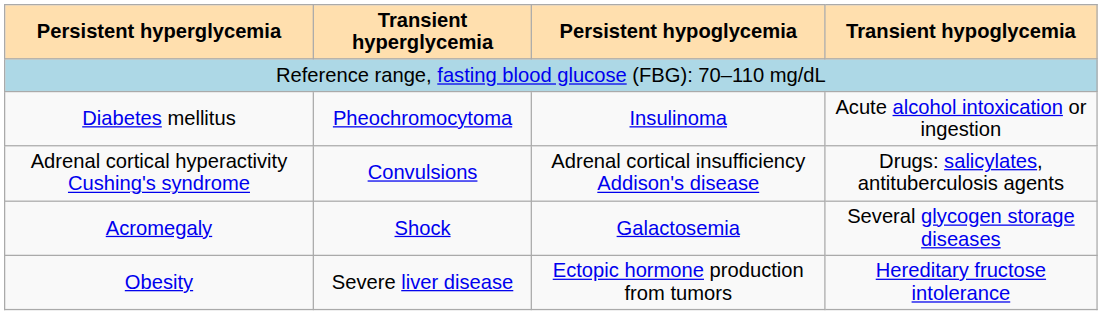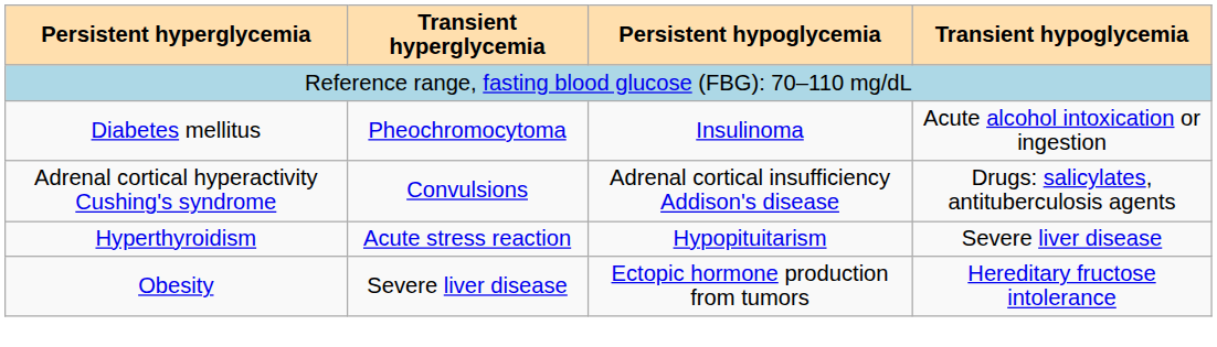+ row: Hyperthyroidism | Acute stress reaction | Hypopituitarism | Severe liver disease
- row: Acromegaly | Shock | Galactosemia | Several glycogen storage diseases
